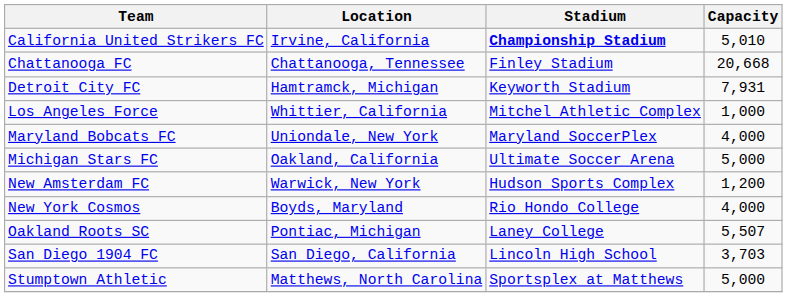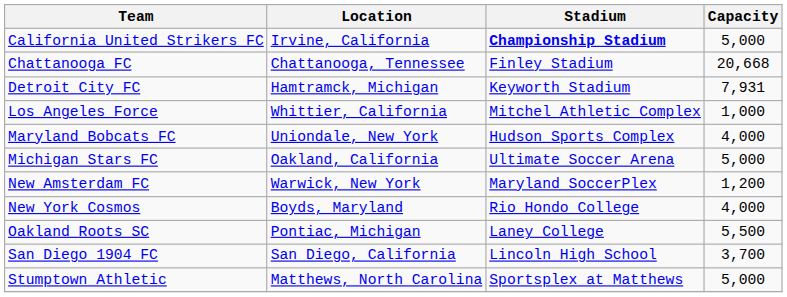California United Strikers FC | Capacity: 5,010 -> 5,000
Maryland Bobcats FC | Stadium: Maryland SoccerPlex -> Hudson Sports Complex
New Amsterdam FC | Stadium: Hudson Sports Complex -> Maryland SoccerPlex
Oakland Roots SC | Capacity: 5,507 -> 5,500
San Diego 1904 FC | Capacity: 3,703 -> 3,700
